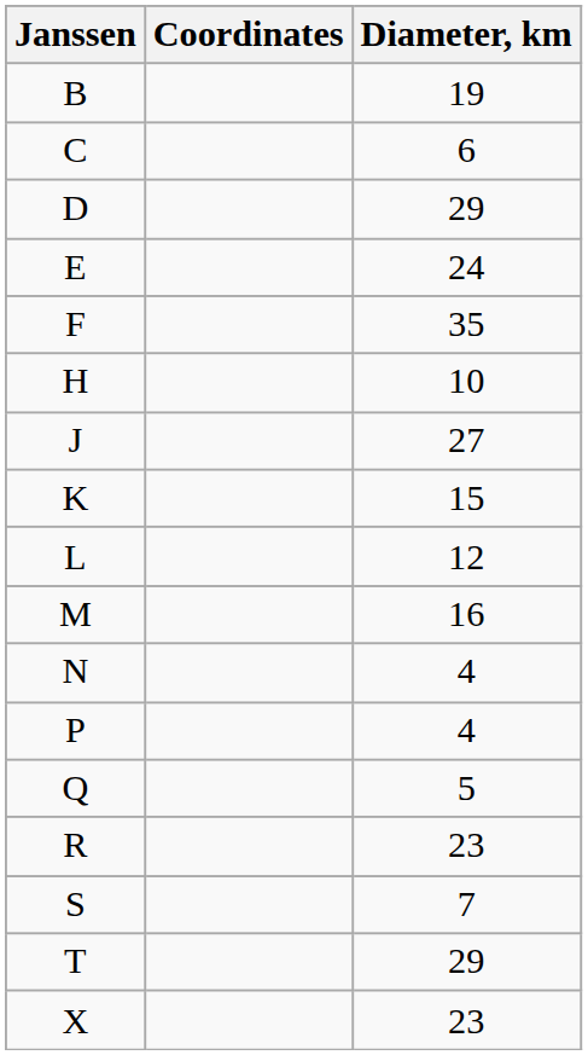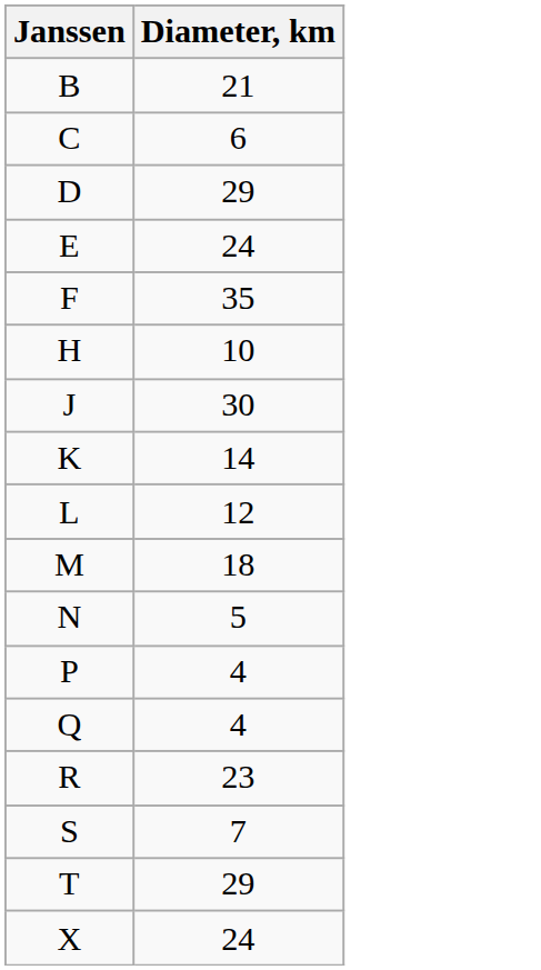- column: Coordinates
B | Diameter, km: 19 -> 21
J | Diameter, km: 27 -> 30
K | Diameter, km: 15 -> 14
M | Diameter, km: 16 -> 18
N | Diameter, km: 4 -> 5
Q | Diameter, km: 5 -> 4
X | Diameter, km: 23 -> 24
